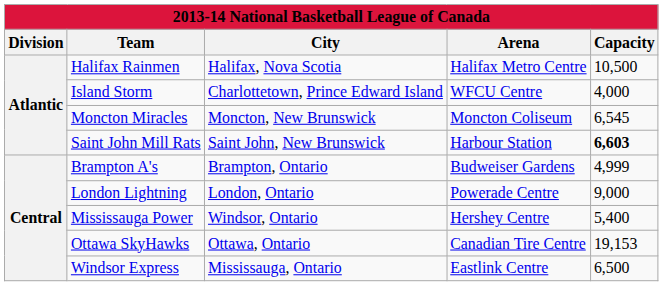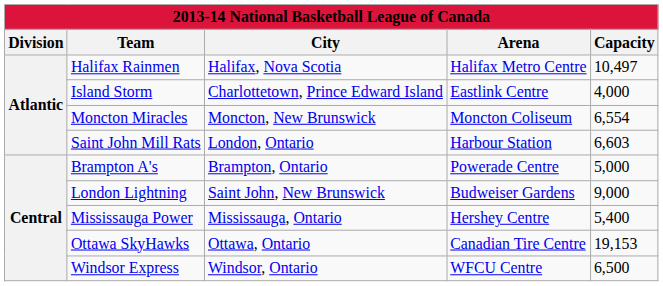Halifax Rainmen | Capacity: 10,500 -> 10,497
Island Storm | Arena: WFCU Centre -> Eastlink Centre
Moncton Miracles | Capacity: 6,545 -> 6,554
Saint John Mill Rats | City: Saint John, New Brunswick -> London, Ontario
Saint John Mill Rats | Capacity: bold -> normal
Brampton A's | Arena: Budweiser Gardens -> Powerade Centre
Brampton A's | Capacity: 4,999 -> 5,000
London Lightning | City: London, Ontario -> Saint John, New Brunswick
London Lightning | Arena: Powerade Centre -> Budweiser Gardens
Mississauga Power | City: Windsor, Ontario -> Mississauga, Ontario
Windsor Express | City: Mississauga, Ontario -> Windsor, Ontario
Windsor Express | Arena: Eastlink Centre -> WFCU Centre
